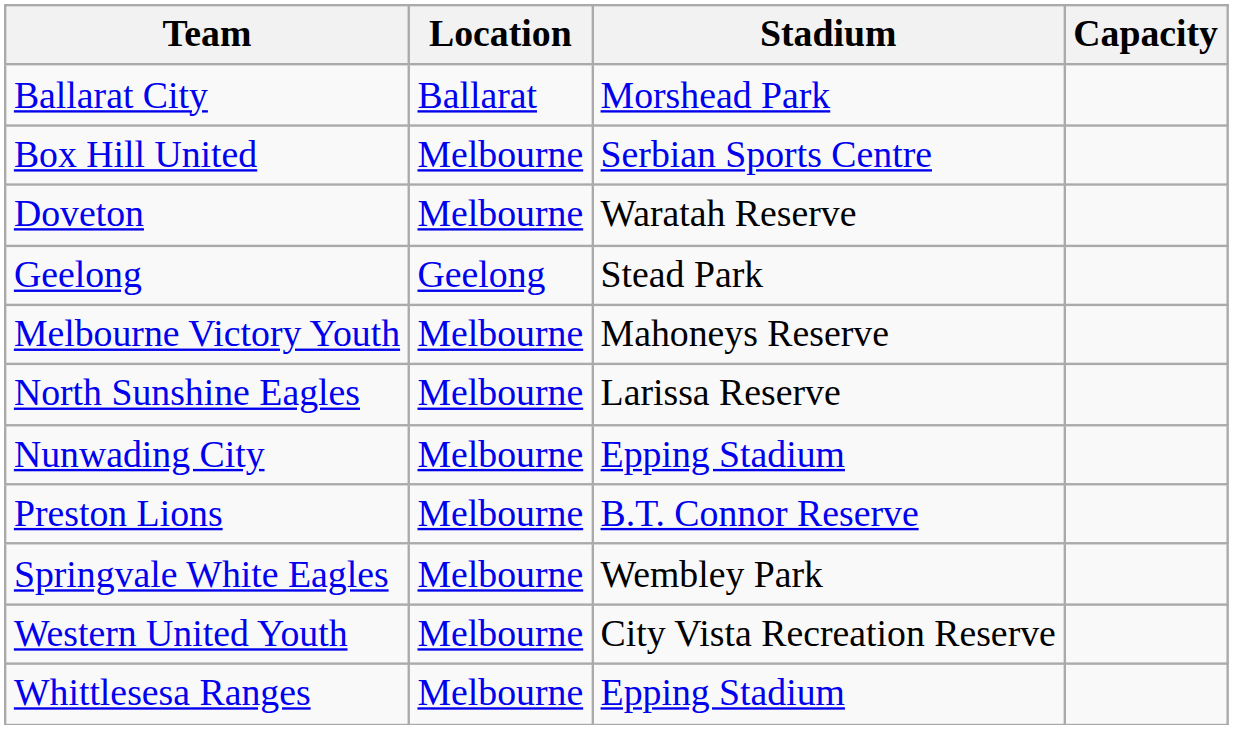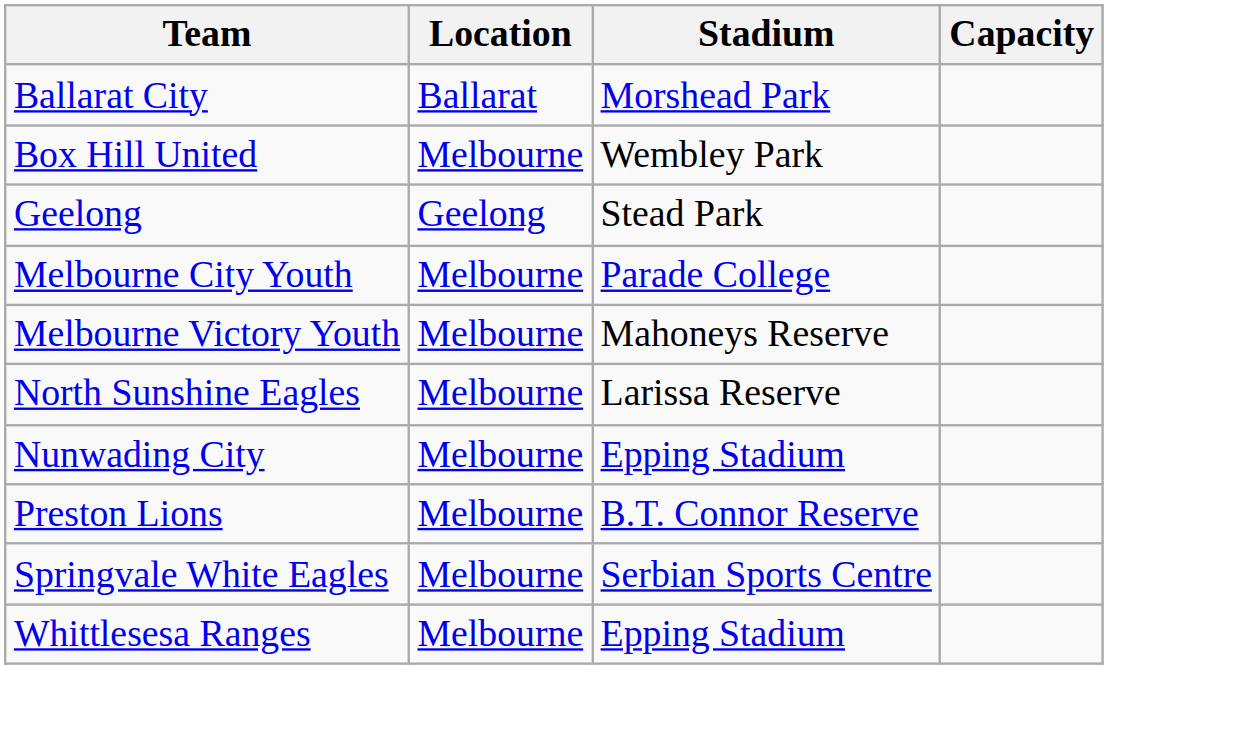Box Hill United | Stadium: Serbian Sports Centre -> Wembley Park
- row: Doveton | Melbourne | Waratah Reserve
+ row: Melbourne City Youth | Melbourne | Parade College
Springvale White Eagles | Stadium: Wembley Park -> Serbian Sports Centre
- row: Western United Youth | Melbourne | City Vista Recreation Reserve
